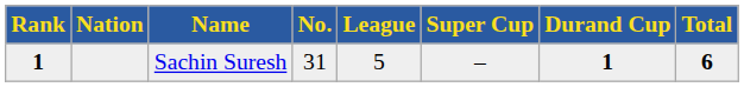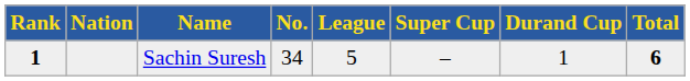Sachin Suresh | No.: 31 -> 34
Sachin Suresh | Durand Cup: bold -> normal
